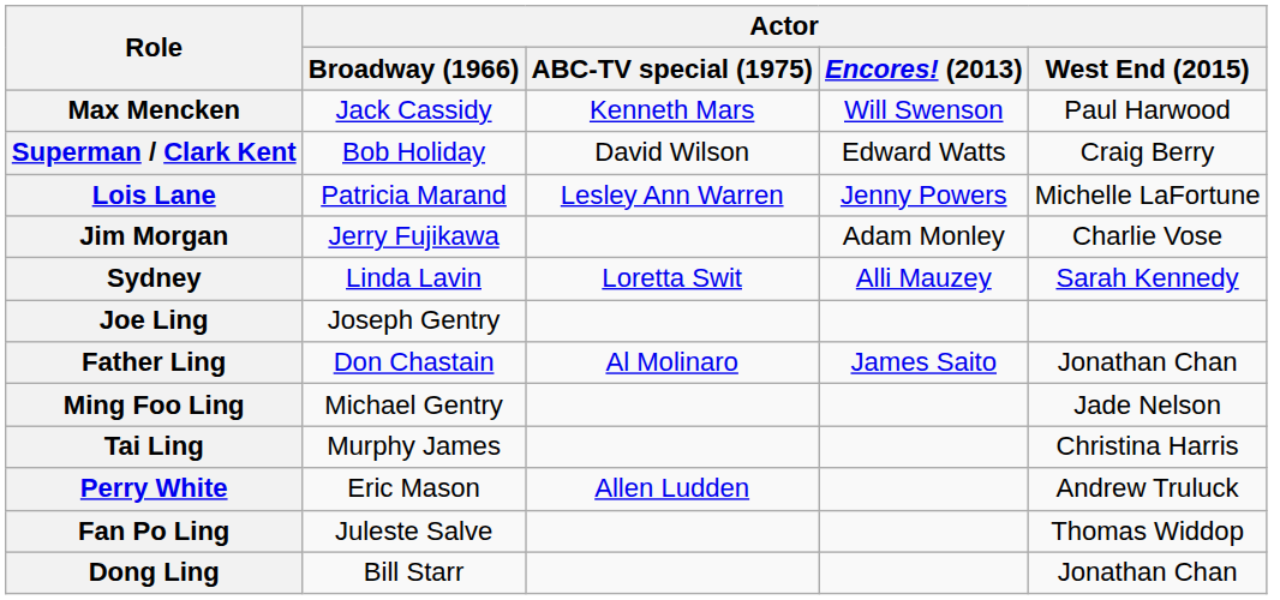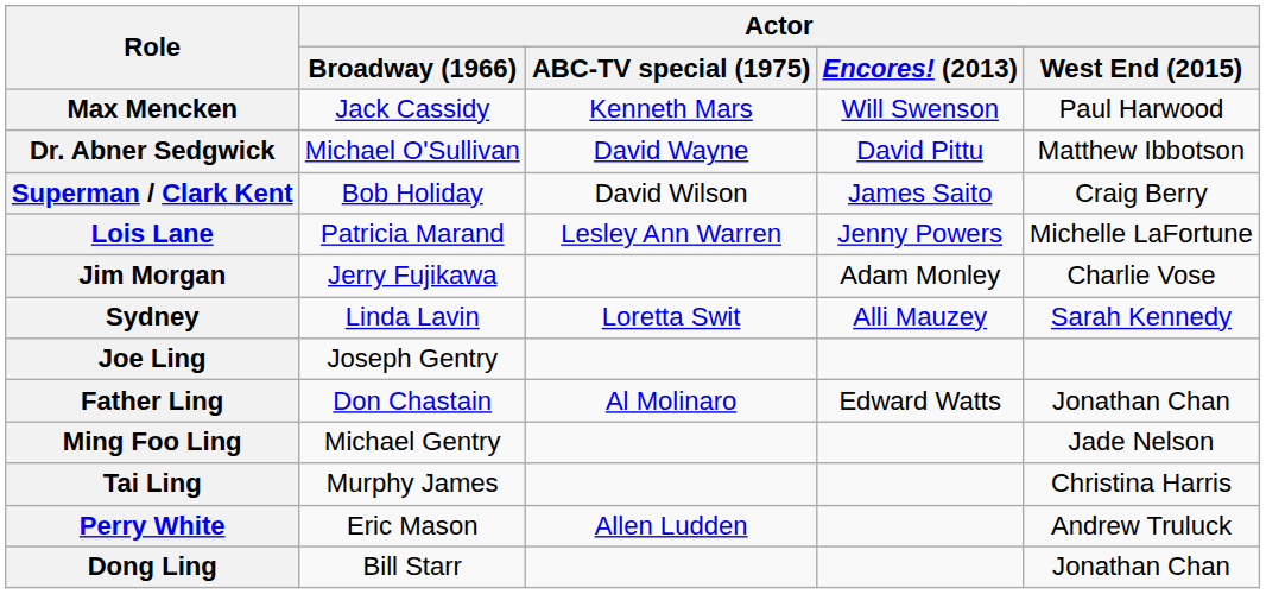+ row: Dr. Abner Sedgwick | Michael O'Sullivan | David Wayne | David Pittu | Matthew Ibbotson
Superman / Clark Kent | Actor / Encores! (2013): Edward Watts -> James Saito
Father Ling | Actor / Encores! (2013): James Saito -> Edward Watts
- row: Fan Po Ling | Juleste Salve | Thomas Widdop
